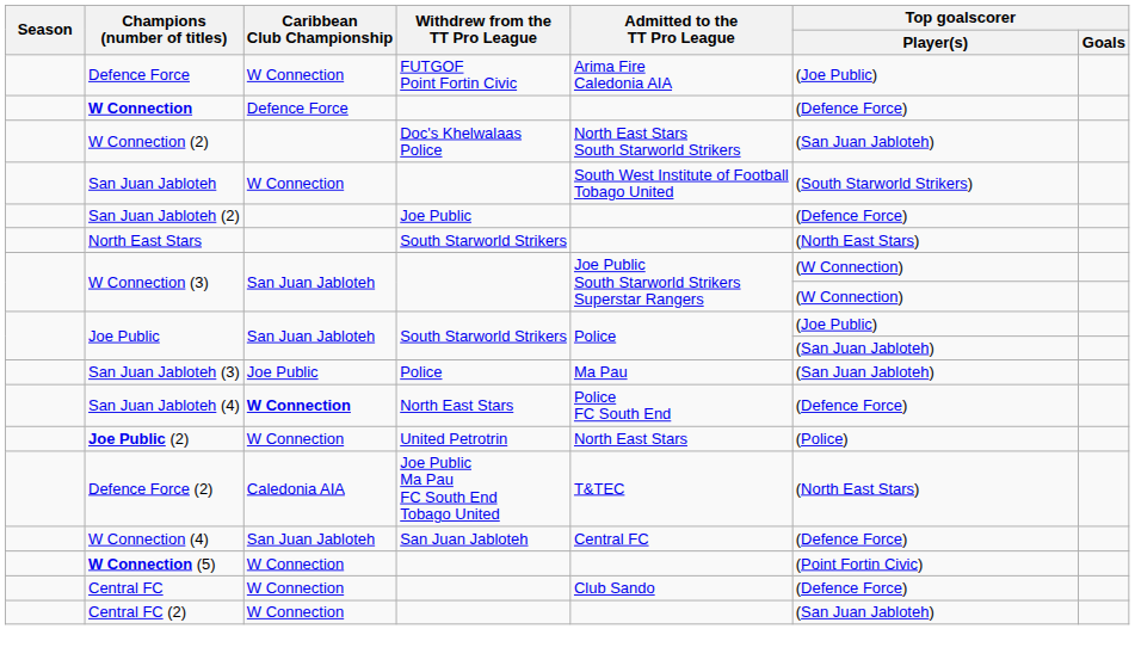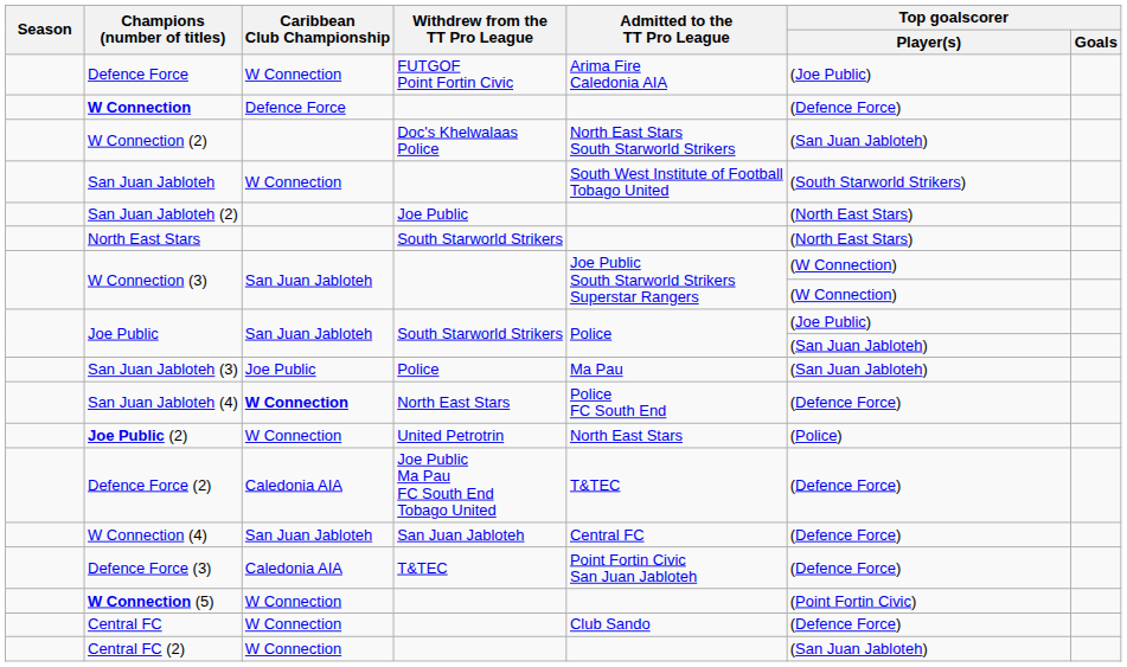San Juan Jabloteh (2) | Top goalscorer / Player(s): (Defence Force) -> (North East Stars)
Defence Force (2) | Top goalscorer / Player(s): (North East Stars) -> (Defence Force)
+ row: Defence Force (3) | Caledonia AIA | T&TEC | Point Fortin Civic San Juan Jabloteh | (Defence Force)
